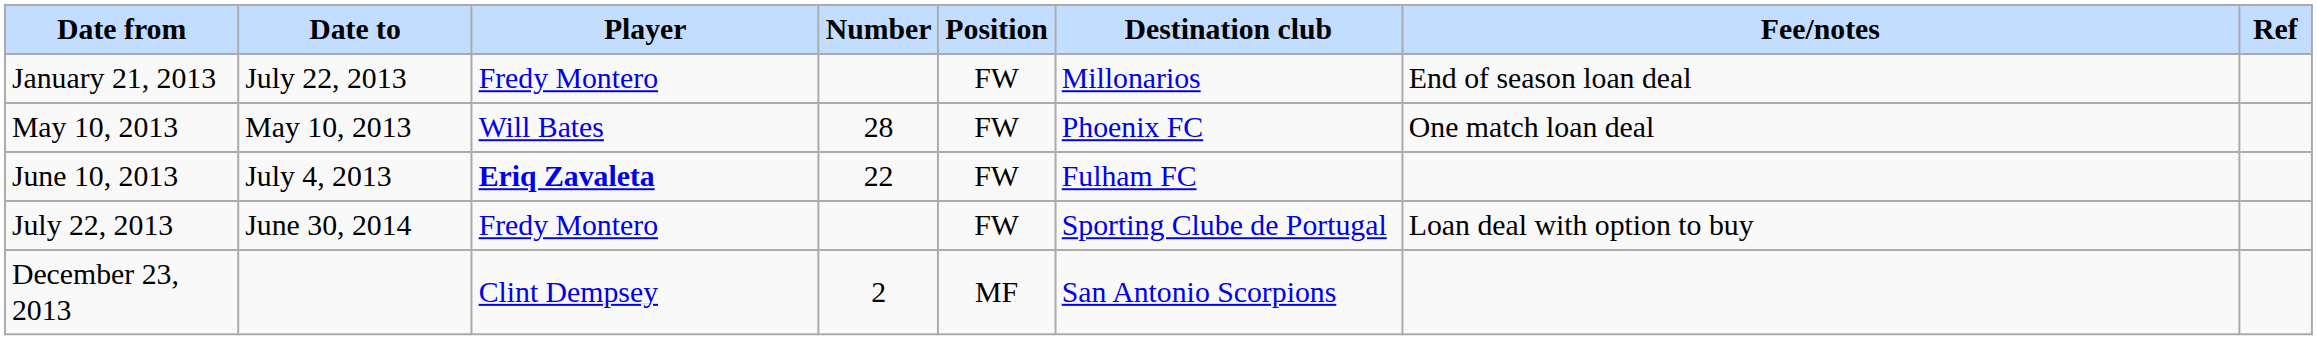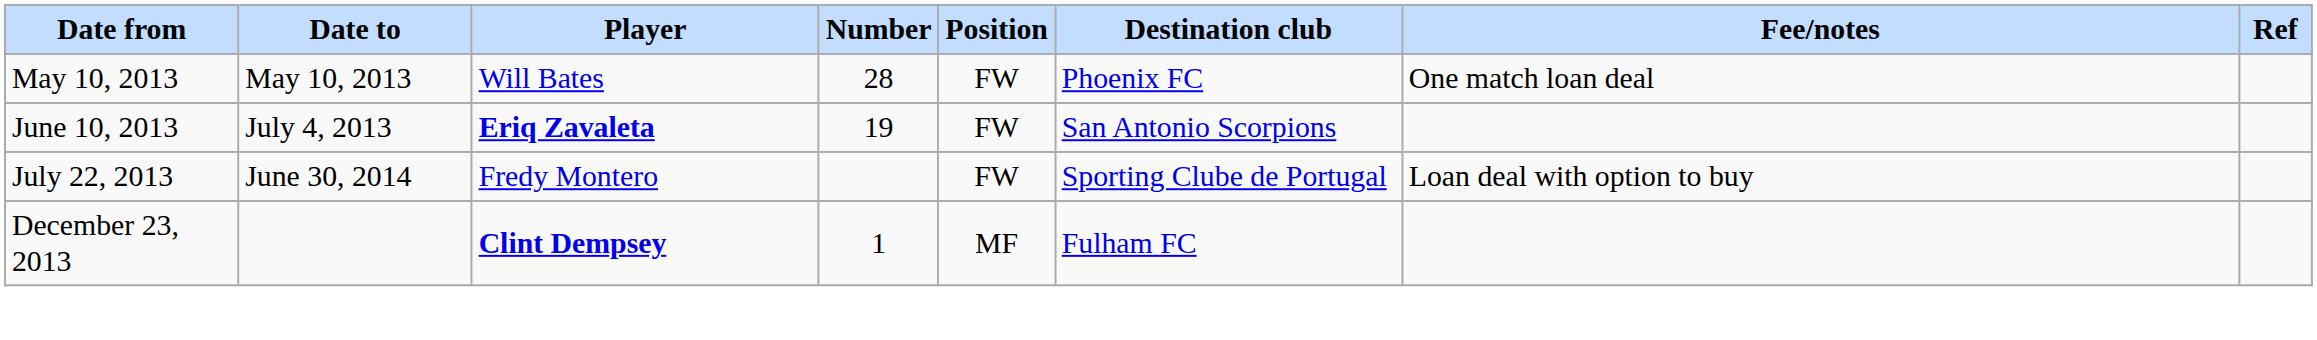- row: January 21, 2013 | July 22, 2013 | Fredy Montero | FW | Millonarios | End of season loan deal
June 10, 2013 | Number: 22 -> 19
June 10, 2013 | Destination club: Fulham FC -> San Antonio Scorpions
December 23, 2013 | Player: normal -> bold
December 23, 2013 | Number: 2 -> 1
December 23, 2013 | Destination club: San Antonio Scorpions -> Fulham FC
